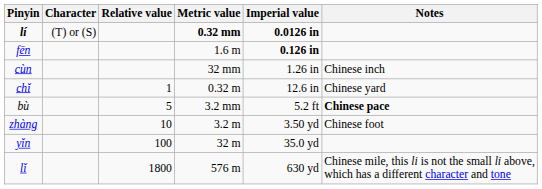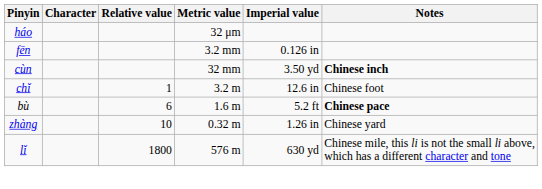+ row: háo | 32 μm
- row: lí | (T) or (S) | 0.32 mm | 0.0126 in
fēn | Metric value: 1.6 m -> 3.2 mm
fēn | Imperial value: bold -> normal
cùn | Imperial value: 1.26 in -> 3.50 yd
cùn | Notes: normal -> bold
chǐ | Metric value: 0.32 m -> 3.2 m
chǐ | Notes: Chinese yard -> Chinese foot
bù | Relative value: 5 -> 6
bù | Metric value: 3.2 mm -> 1.6 m
zhàng | Metric value: 3.2 m -> 0.32 m
zhàng | Imperial value: 3.50 yd -> 1.26 in
zhàng | Notes: Chinese foot -> Chinese yard
- row: yǐn | 100 | 32 m | 35.0 yd
